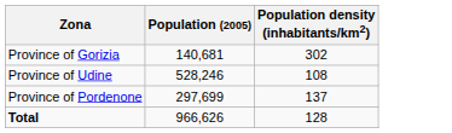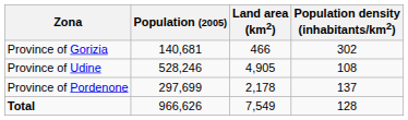+ column: Land area (km2) | 466 | 4,905 | 2,178 | 7,549
